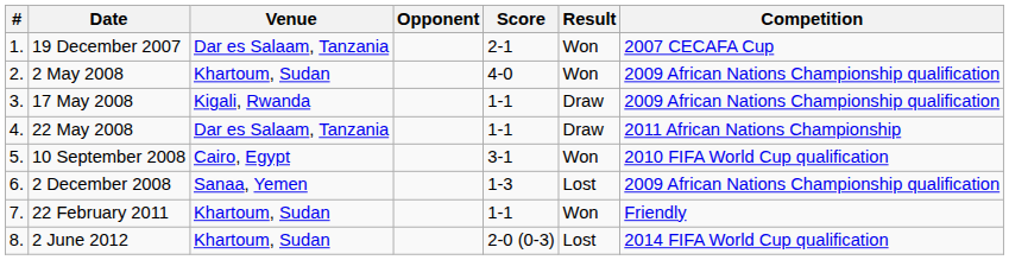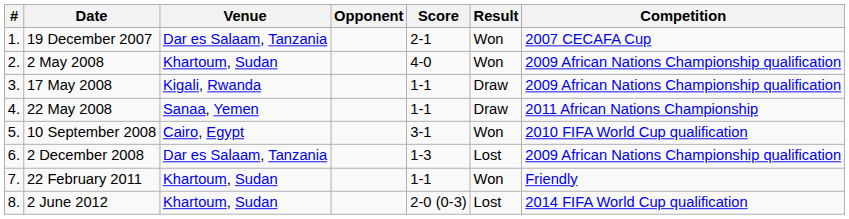22 May 2008 | Venue: Dar es Salaam, Tanzania -> Sanaa, Yemen
2 December 2008 | Venue: Sanaa, Yemen -> Dar es Salaam, Tanzania
